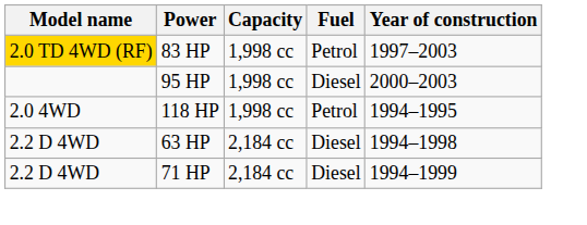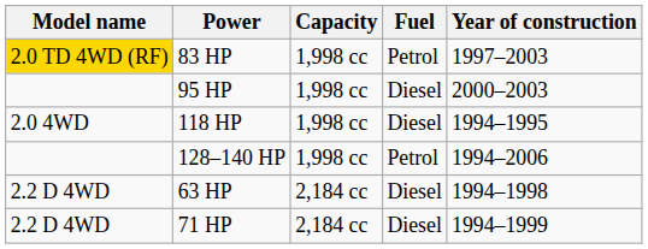118 HP | Fuel: Petrol -> Diesel
+ row: 128–140 HP | 1,998 cc | Petrol | 1994–2006
